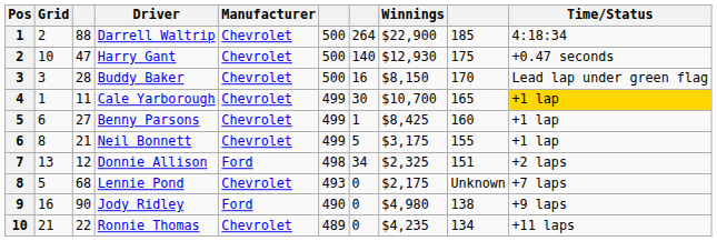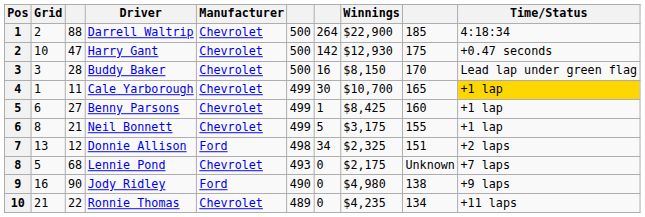Harry Gant | column 7: 140 -> 142
